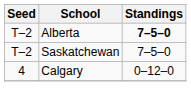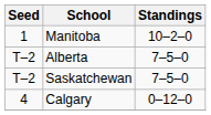+ row: 1 | Manitoba | 10–2–0
Alberta | Standings: bold -> normal
